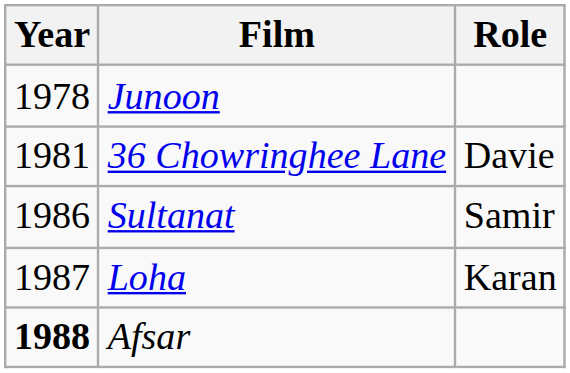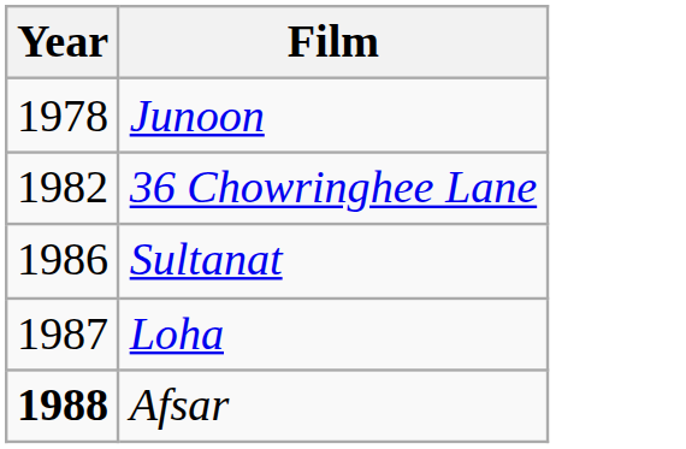- column: Role | Davie | Samir | Karan
36 Chowringhee Lane | Year: 1981 -> 1982
